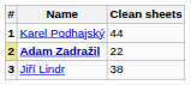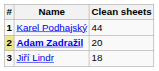Adam Zadražil | Clean sheets: 22 -> 20
Jiří Lindr | Clean sheets: 38 -> 18
